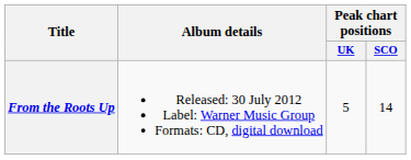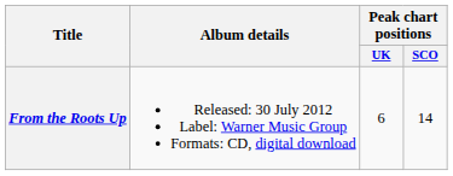From the Roots Up | Peak chart positions / UK: 5 -> 6
